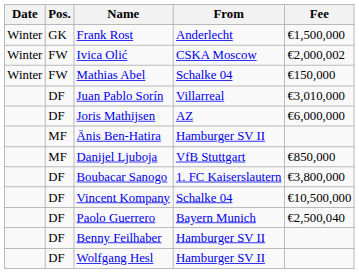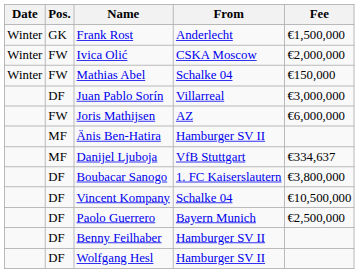Ivica Olić | Fee: €2,000,002 -> €2,000,000
Juan Pablo Sorín | Fee: €3,010,000 -> €3,000,000
Joris Mathijsen | Pos.: DF -> FW
Danijel Ljuboja | Fee: €850,000 -> €334,637
Paolo Guerrero | Fee: €2,500,040 -> €2,500,000
